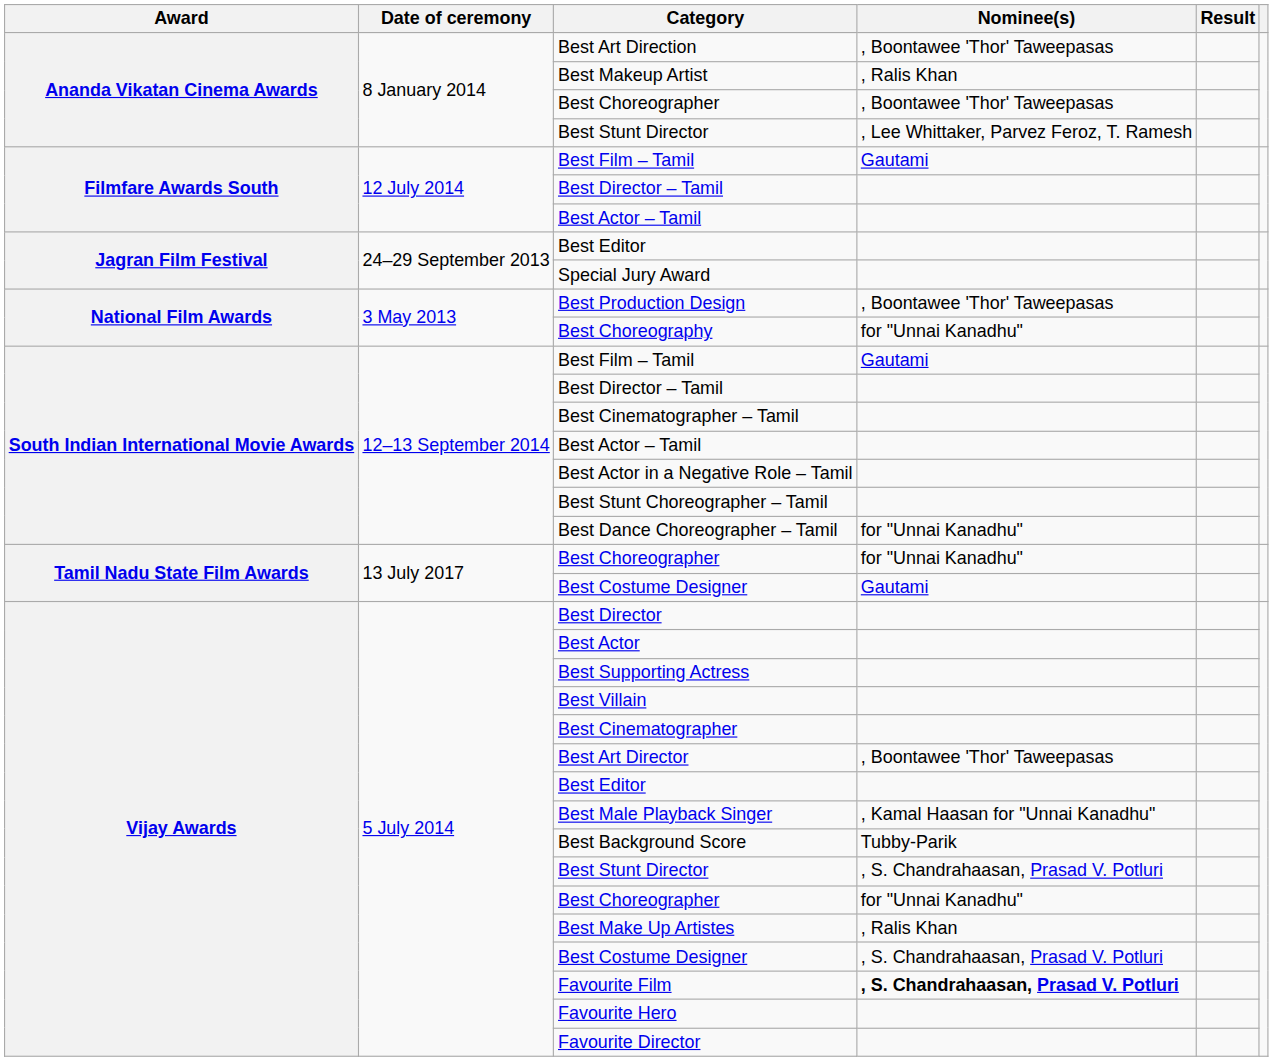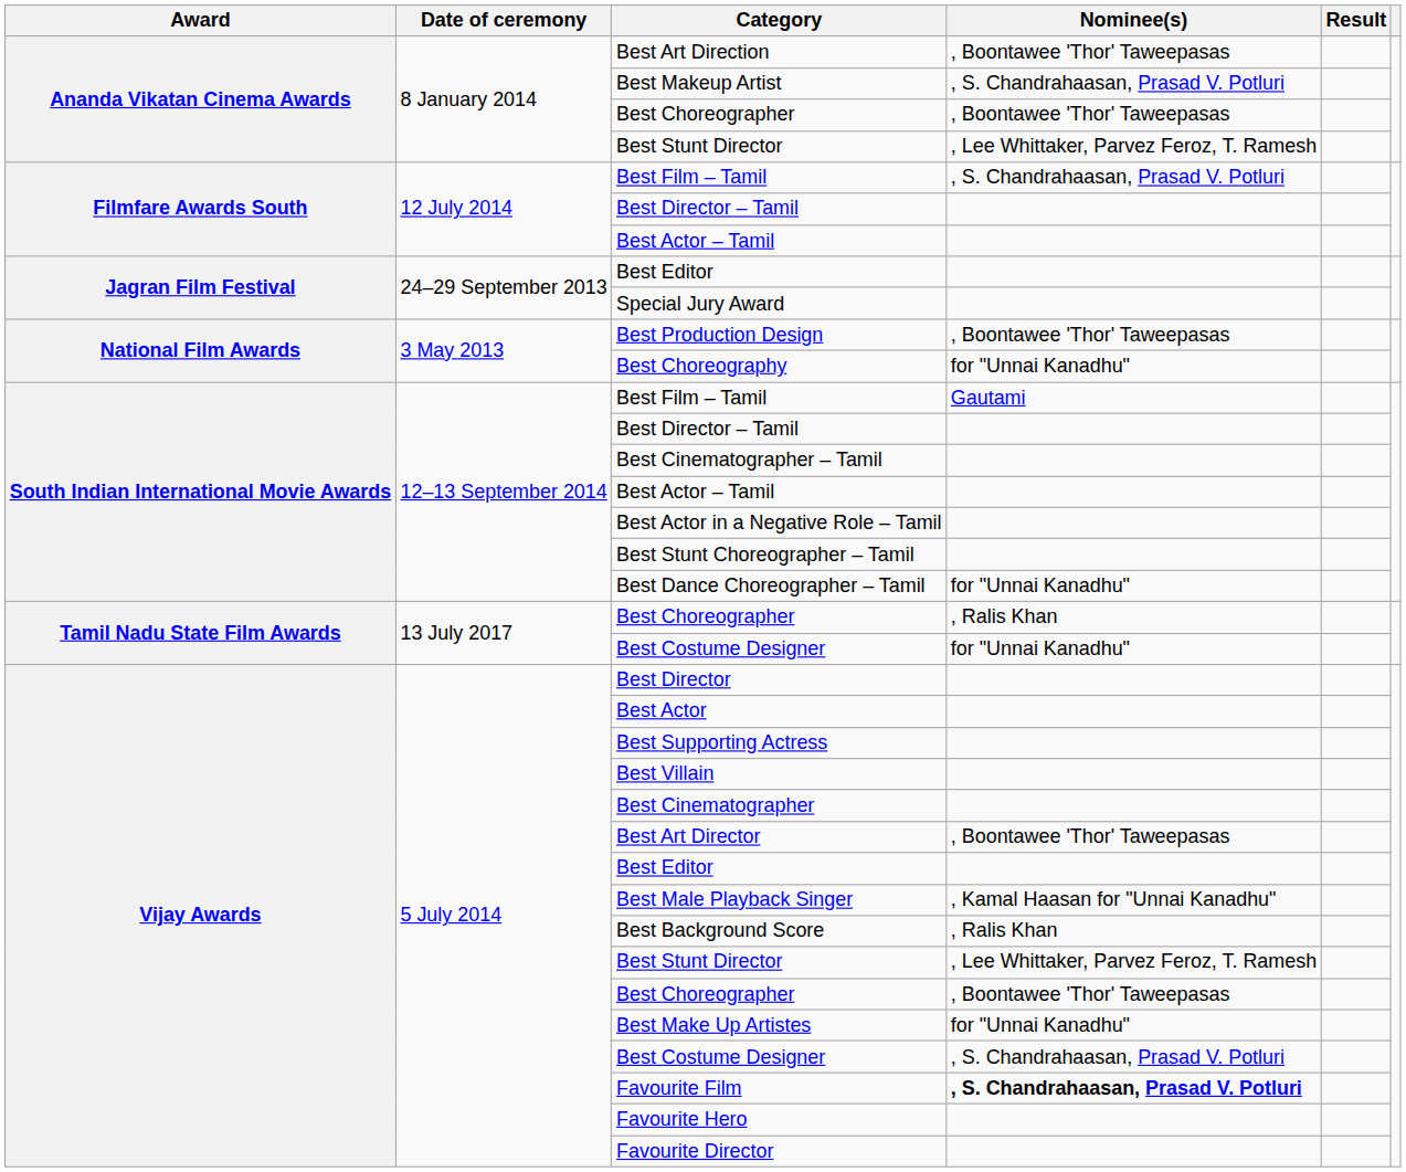Best Makeup Artist | Nominee(s): , Ralis Khan -> , S. Chandrahaasan, Prasad V. Potluri
Filmfare Awards South / Best Film – Tamil | Nominee(s): Gautami -> , S. Chandrahaasan, Prasad V. Potluri
Tamil Nadu State Film Awards / Best Choreographer | Nominee(s): for "Unnai Kanadhu" -> , Ralis Khan
Tamil Nadu State Film Awards / Best Costume Designer | Nominee(s): Gautami -> for "Unnai Kanadhu"
Best Background Score | Nominee(s): Tubby-Parik -> , Ralis Khan
Vijay Awards / Best Stunt Director | Nominee(s): , S. Chandrahaasan, Prasad V. Potluri -> , Lee Whittaker, Parvez Feroz, T. Ramesh
Vijay Awards / Best Choreographer | Nominee(s): for "Unnai Kanadhu" -> , Boontawee 'Thor' Taweepasas
Best Make Up Artistes | Nominee(s): , Ralis Khan -> for "Unnai Kanadhu"
